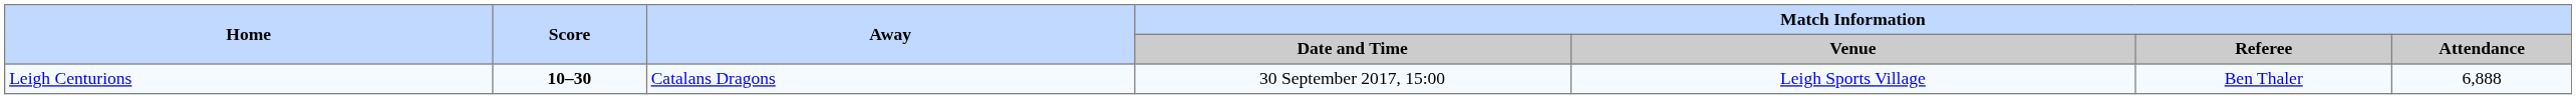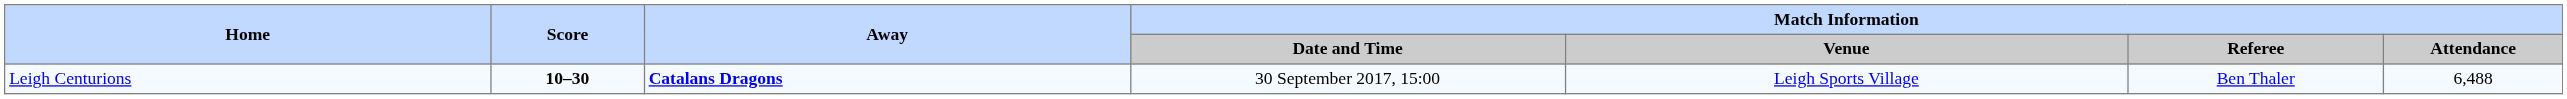Leigh Centurions | Away: normal -> bold
Leigh Centurions | Match Information / Attendance: 6,888 -> 6,488
